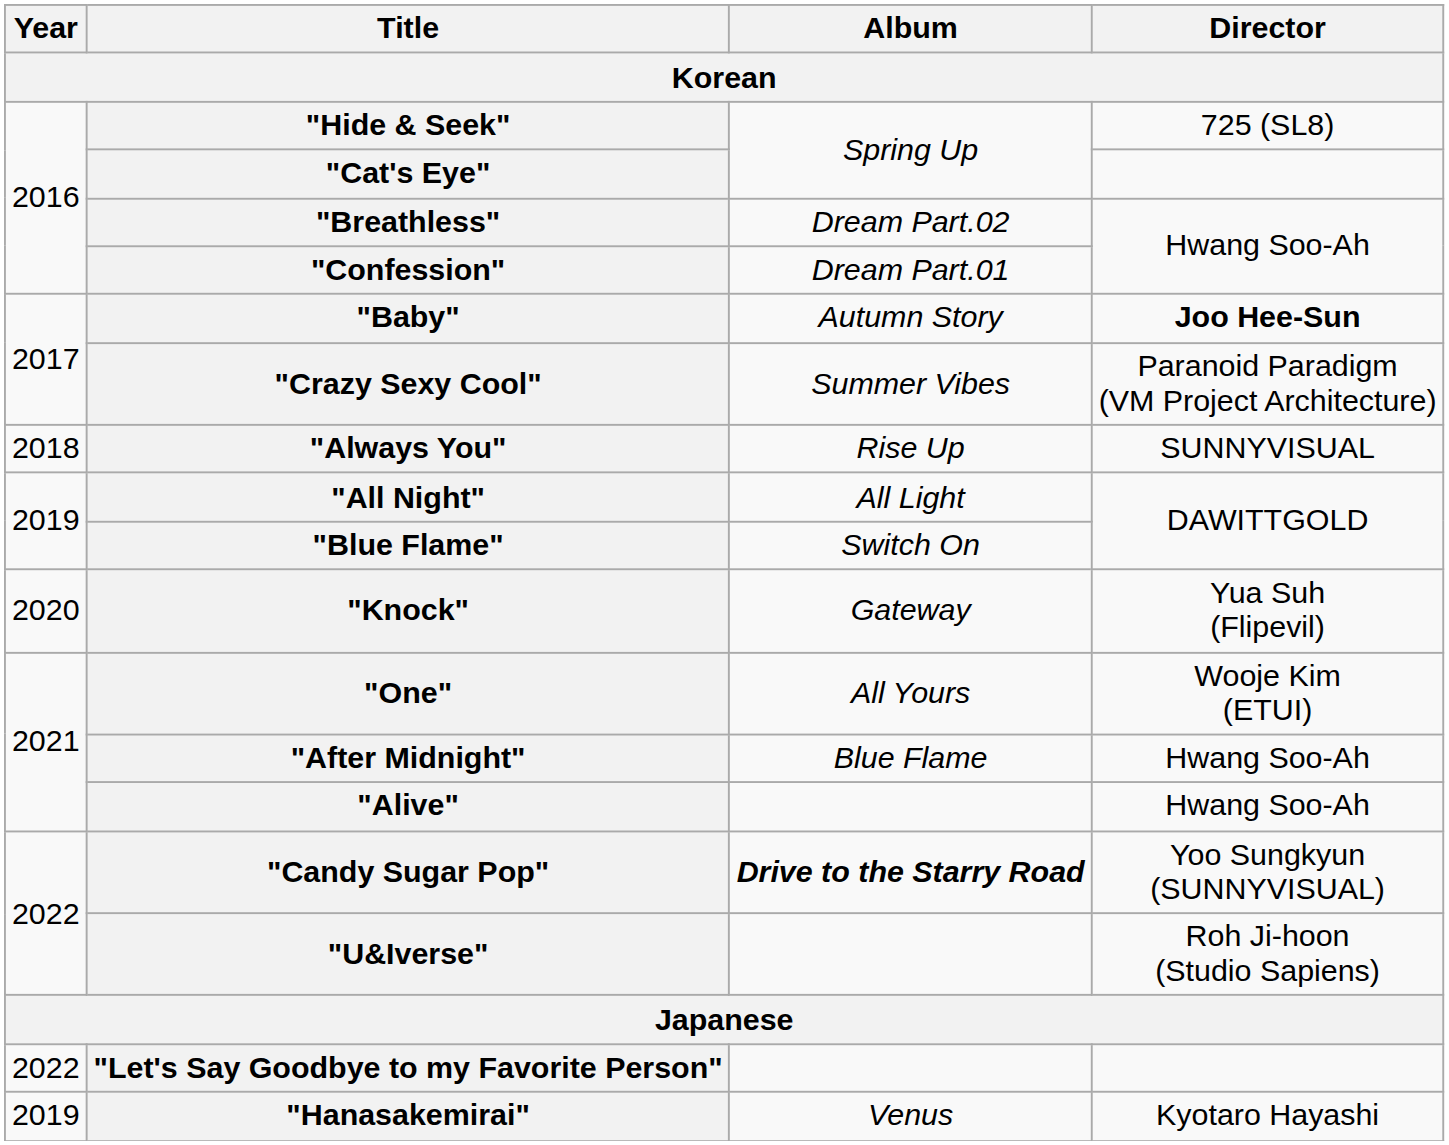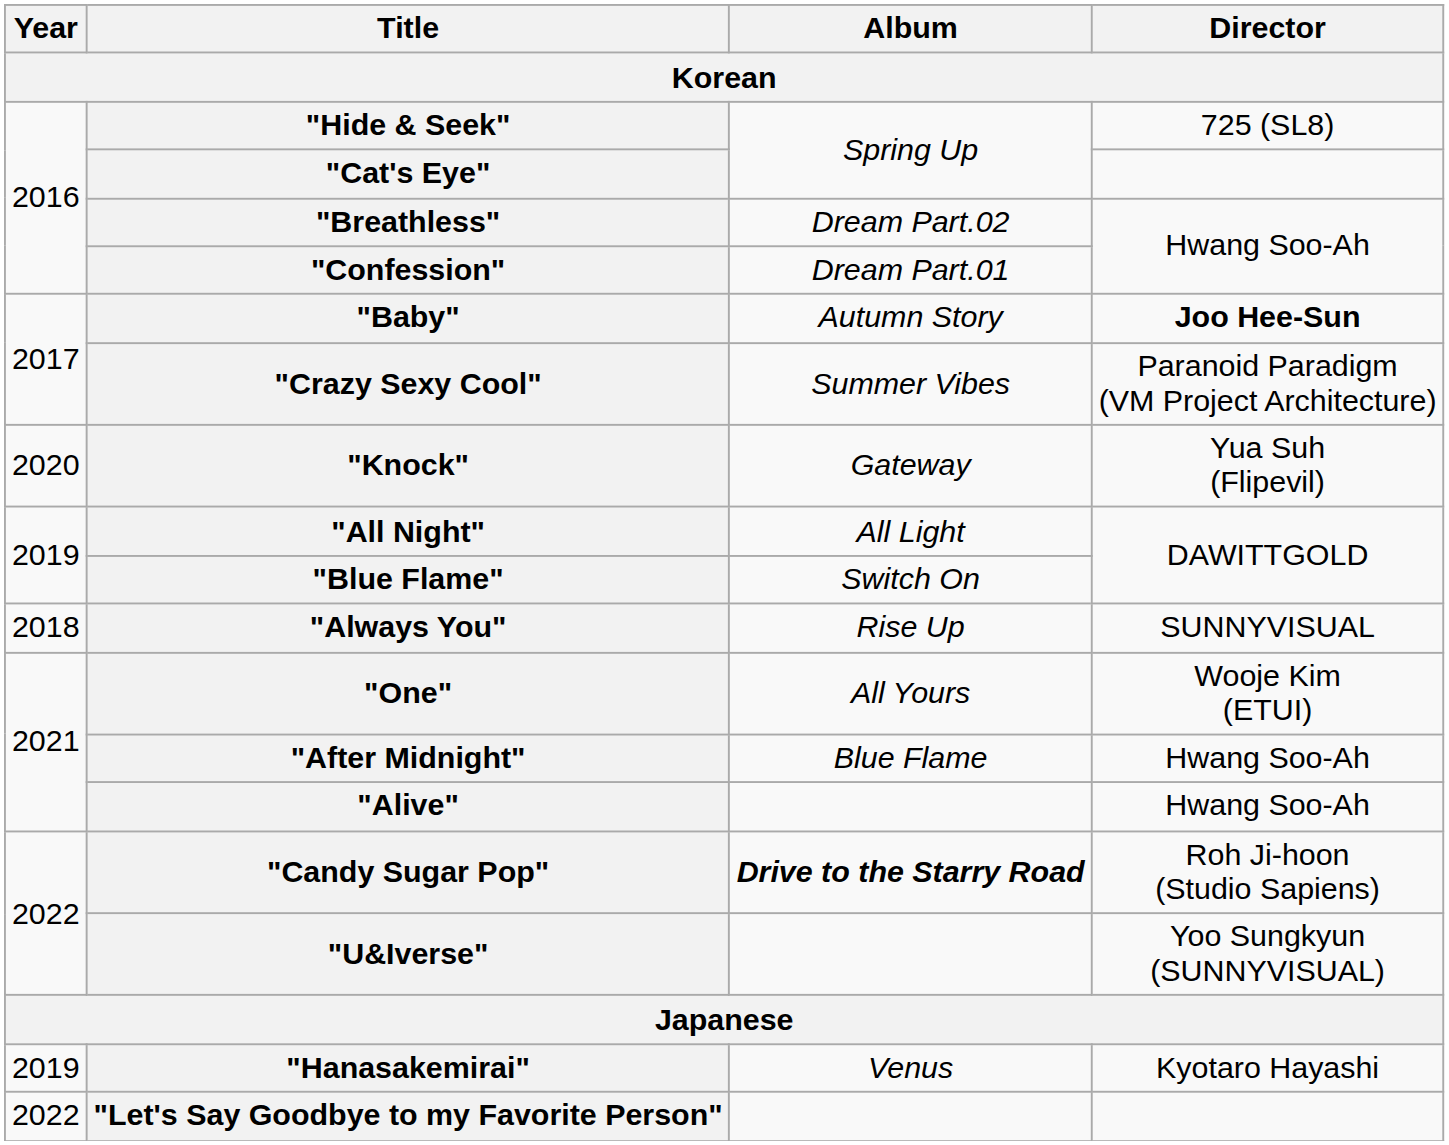rows swapped: "Always You" <-> "Knock"
"Candy Sugar Pop" | Director: Yoo Sungkyun (SUNNYVISUAL) -> Roh Ji-hoon (Studio Sapiens)
"U&Iverse" | Director: Roh Ji-hoon (Studio Sapiens) -> Yoo Sungkyun (SUNNYVISUAL)
rows swapped: "Hanasakemirai" <-> "Let's Say Goodbye to my Favorite Person"
